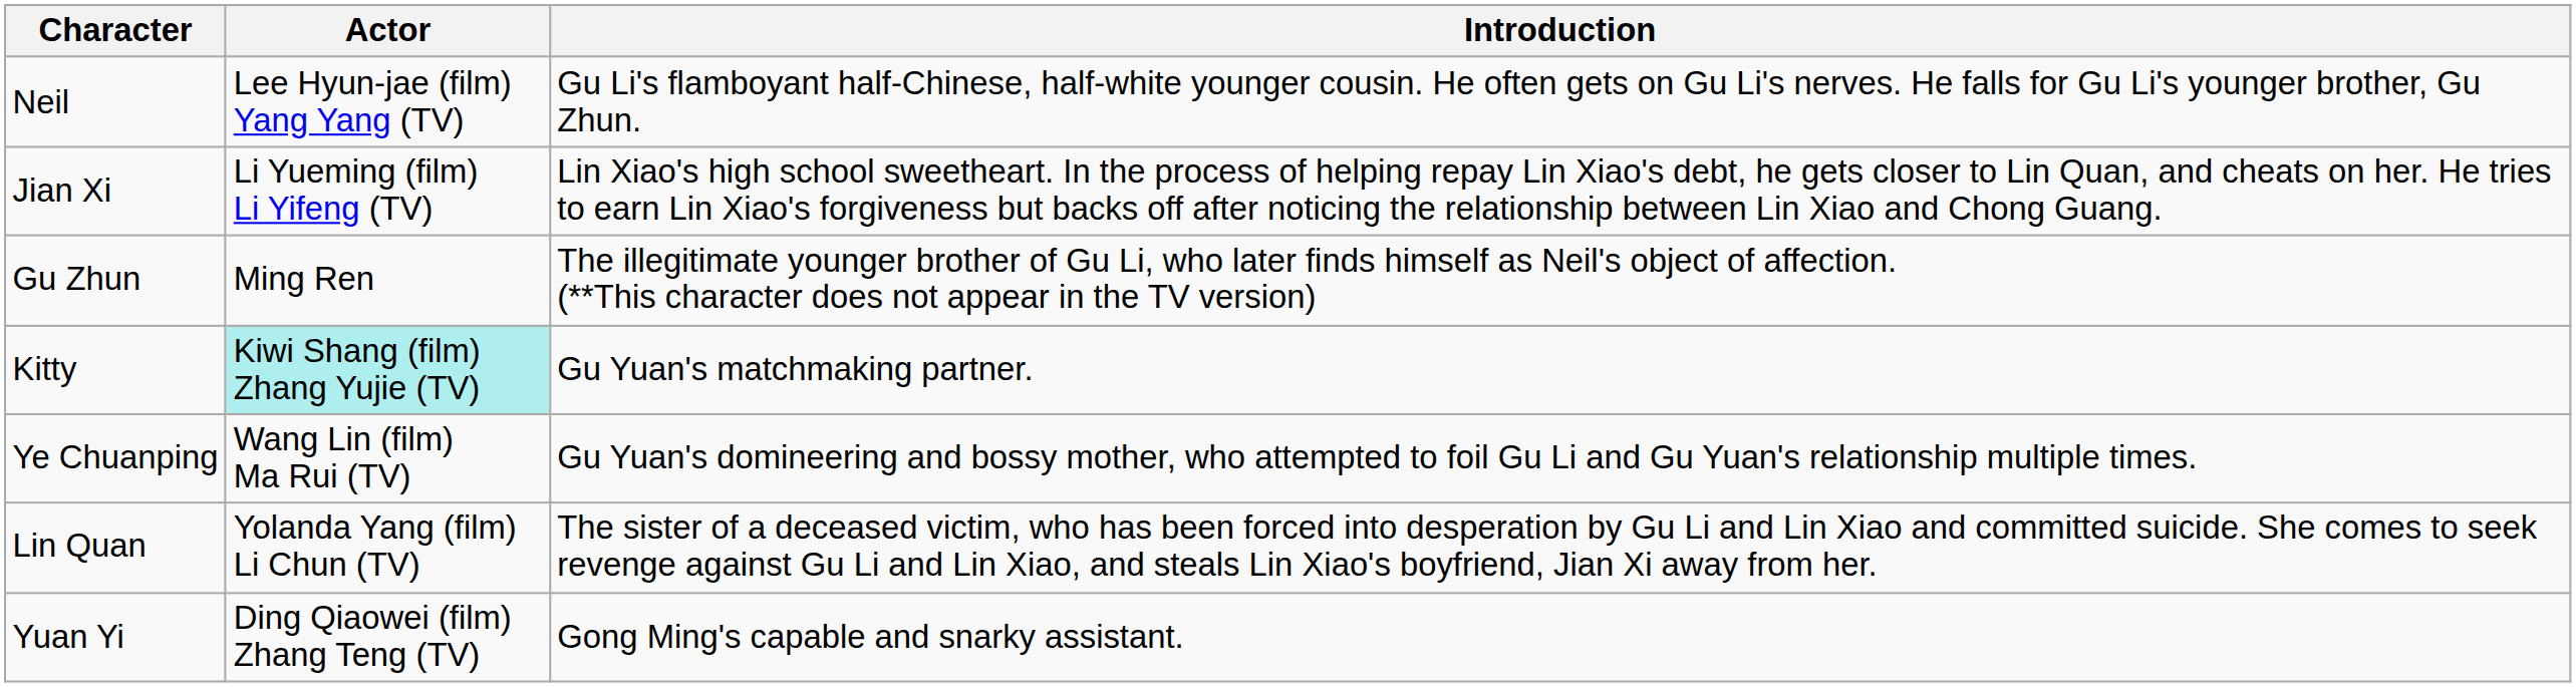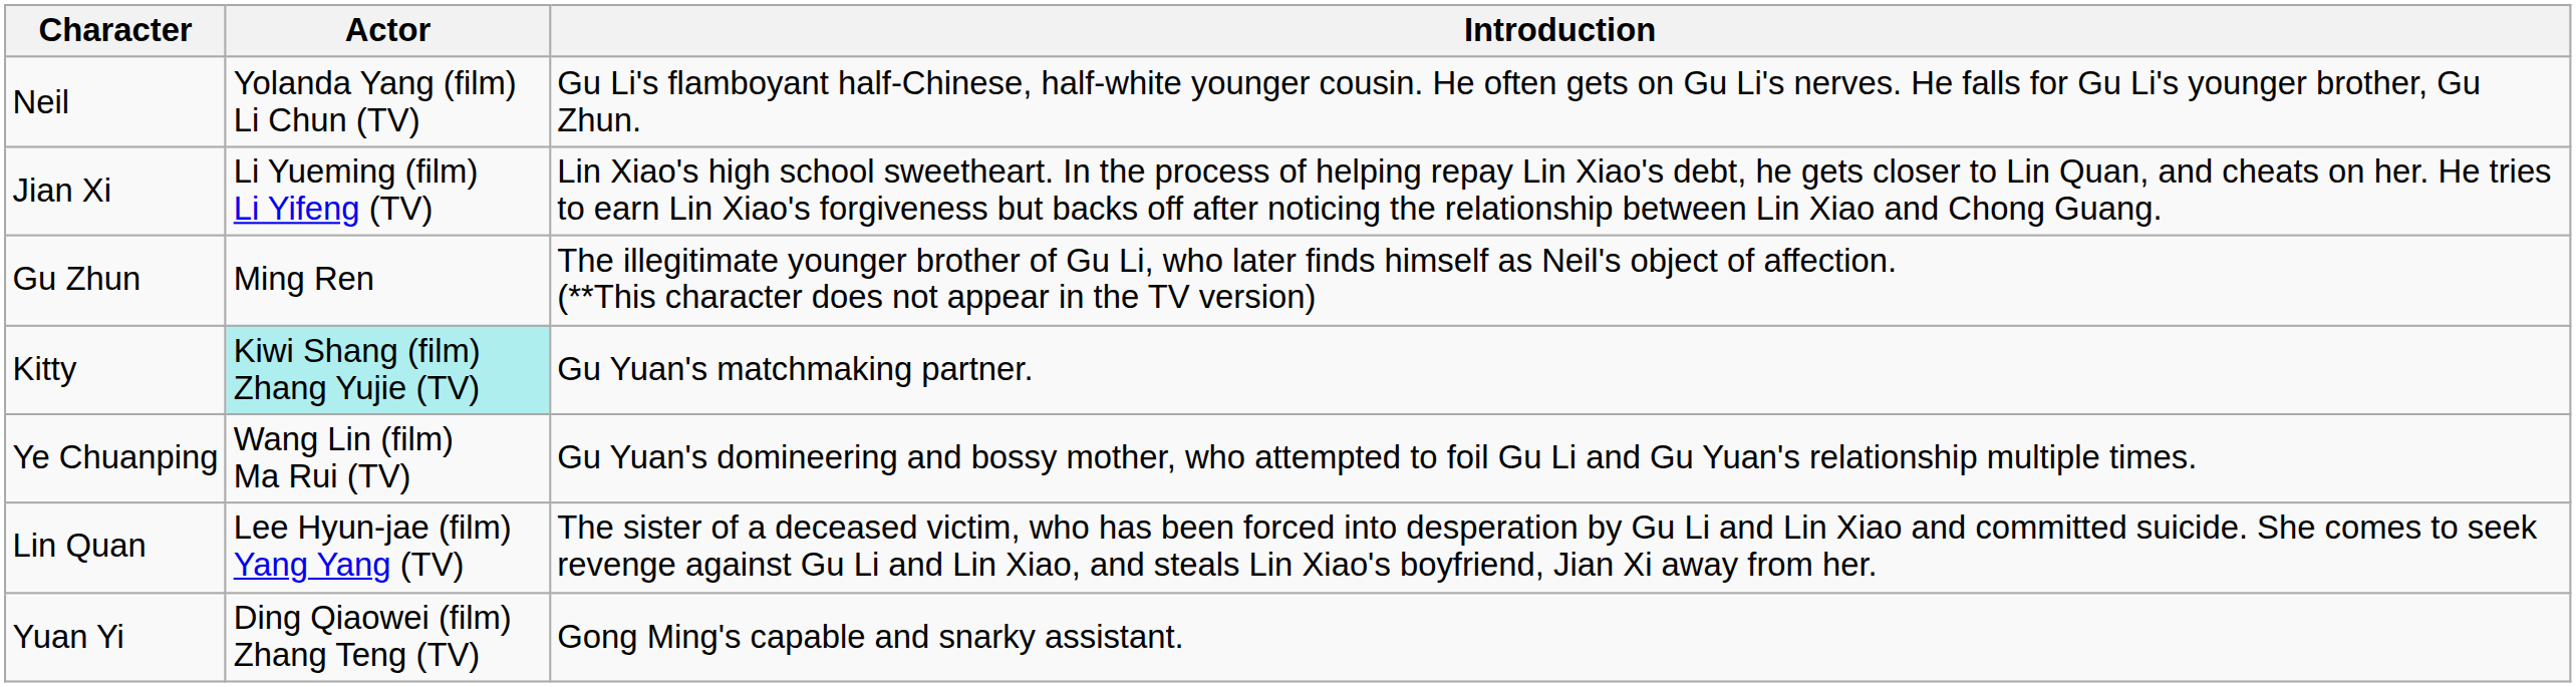Neil | Actor: Lee Hyun-jae (film) Yang Yang (TV) -> Yolanda Yang (film) Li Chun (TV)
Lin Quan | Actor: Yolanda Yang (film) Li Chun (TV) -> Lee Hyun-jae (film) Yang Yang (TV)
